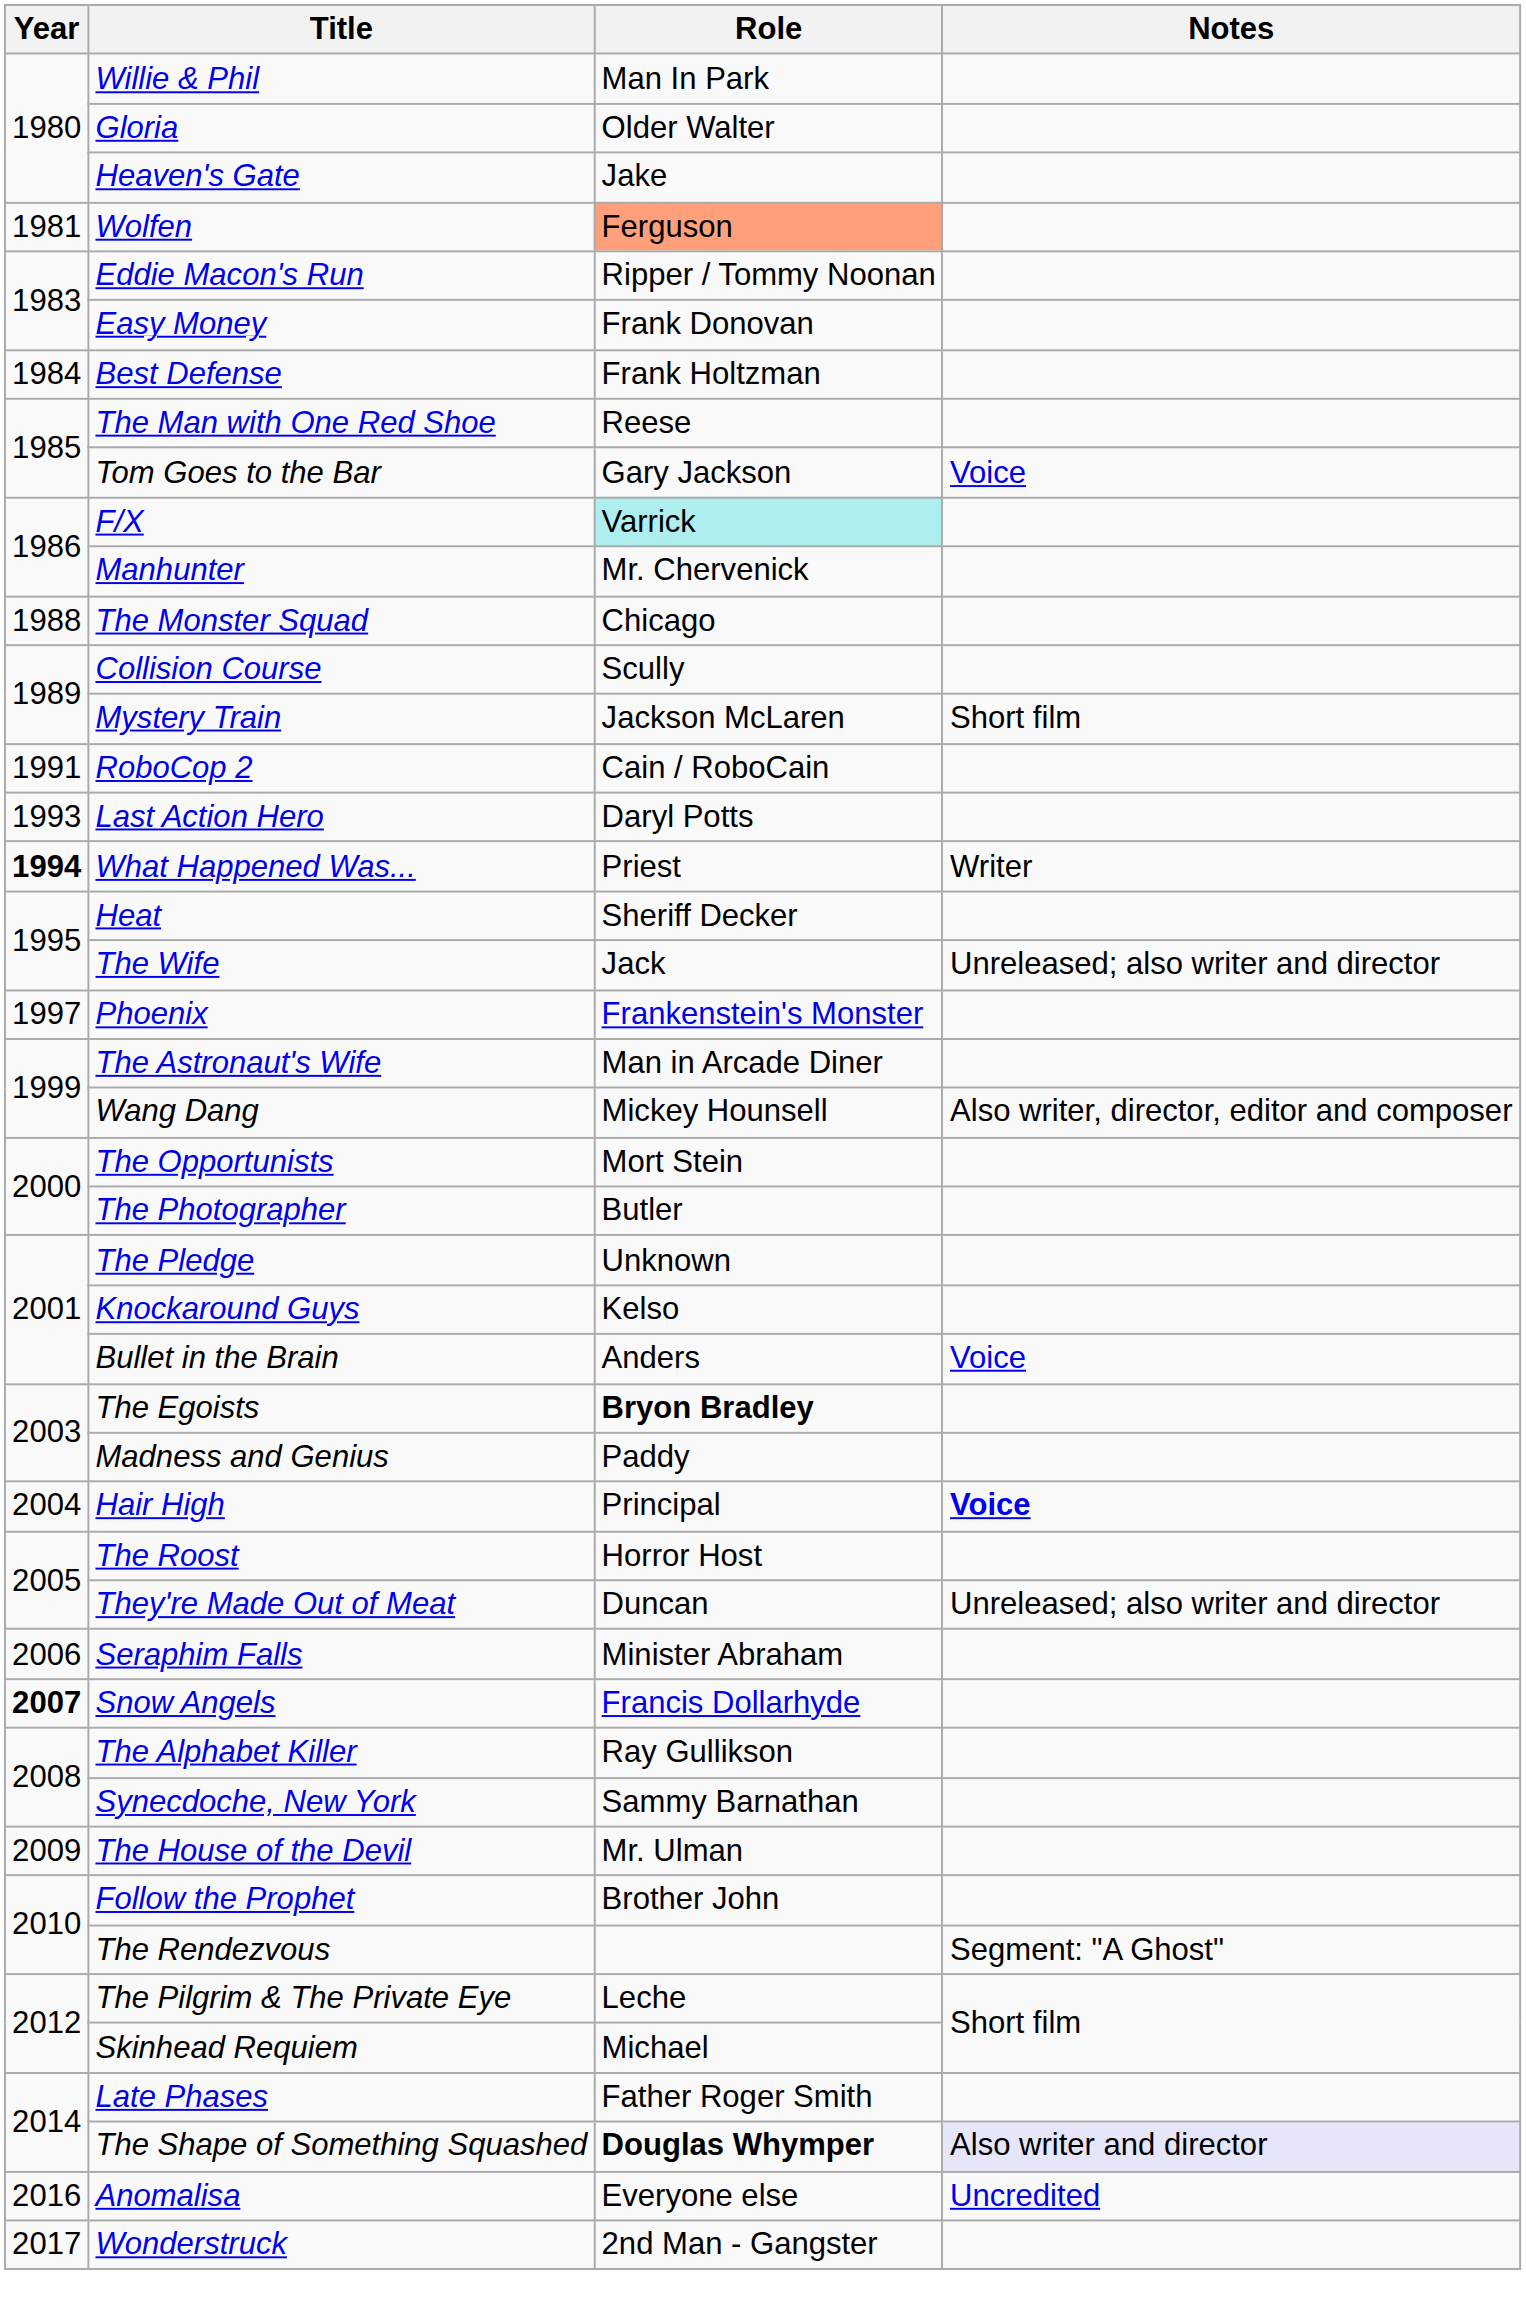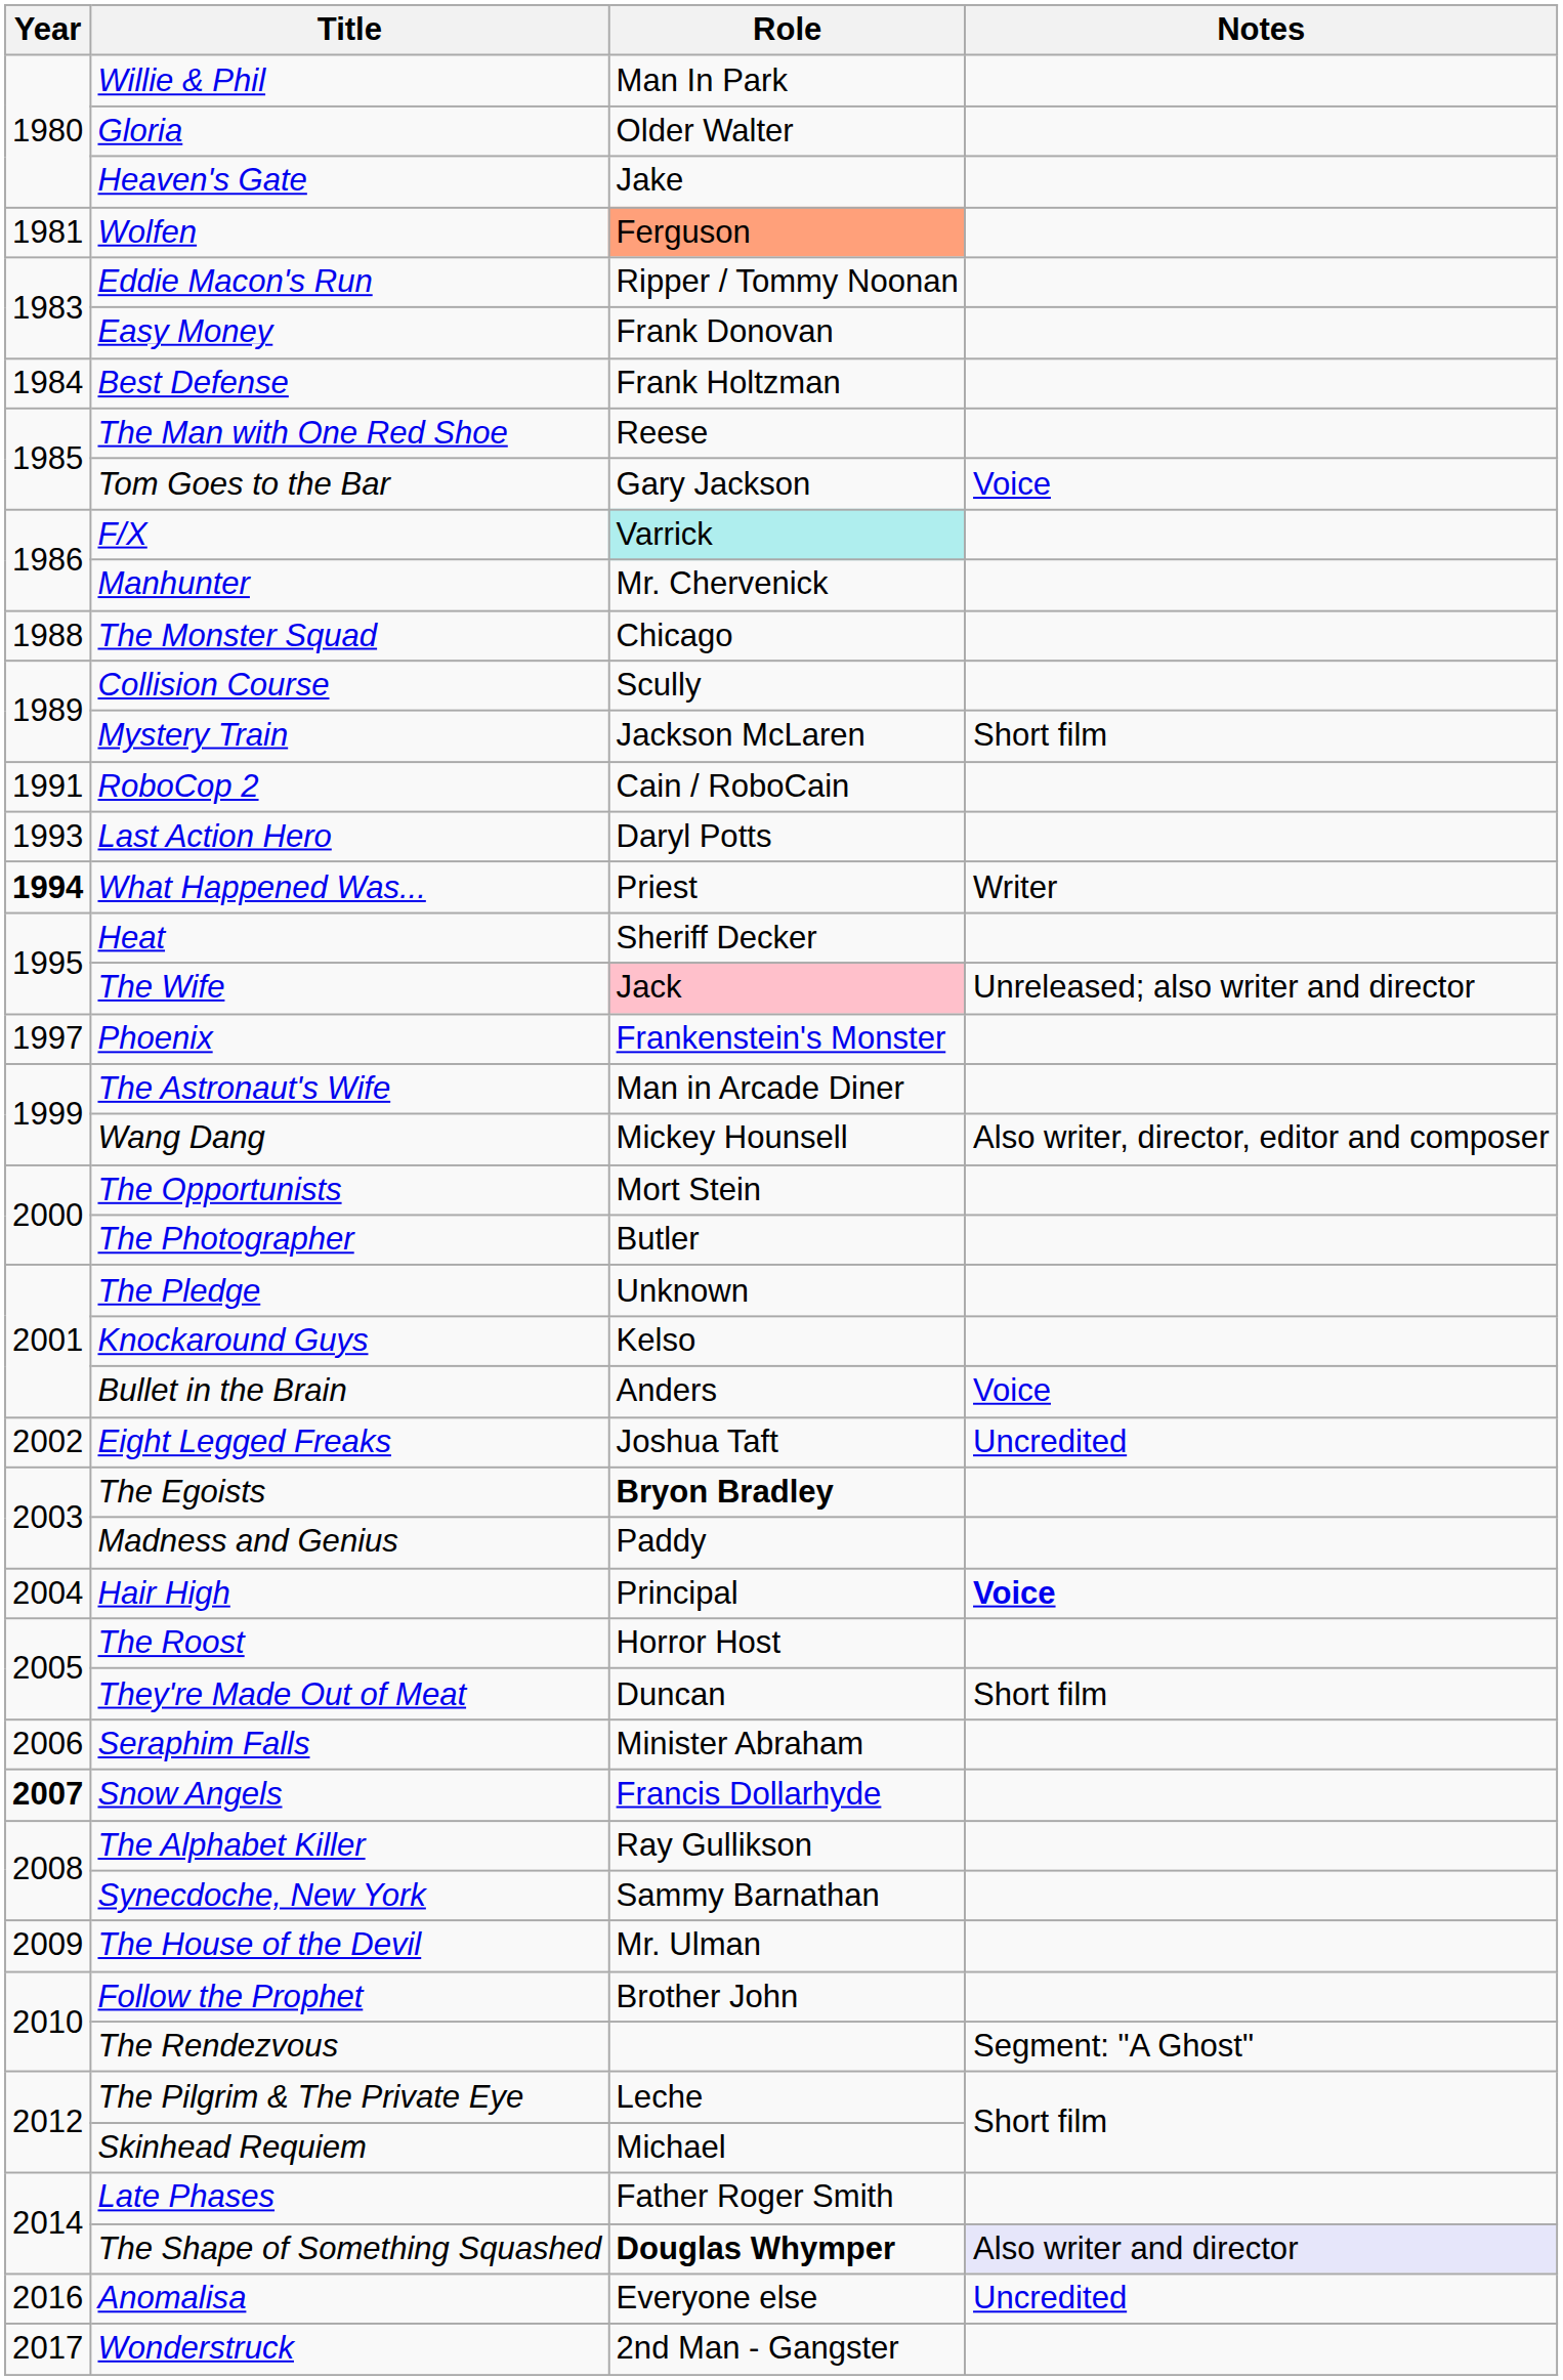The Wife | Role: no background -> pink background
+ row: 2002 | Eight Legged Freaks | Joshua Taft | Uncredited
They're Made Out of Meat | Notes: Unreleased; also writer and director -> Short film
